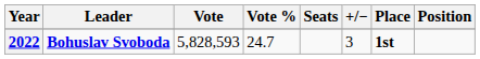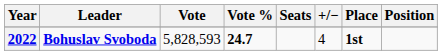2022 | Vote %: normal -> bold
2022 | +/−: 3 -> 4
